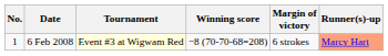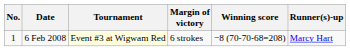columns swapped: Winning score <-> Margin of victory
6 Feb 2008 | Runner(s)-up: lightsalmon background -> no background
